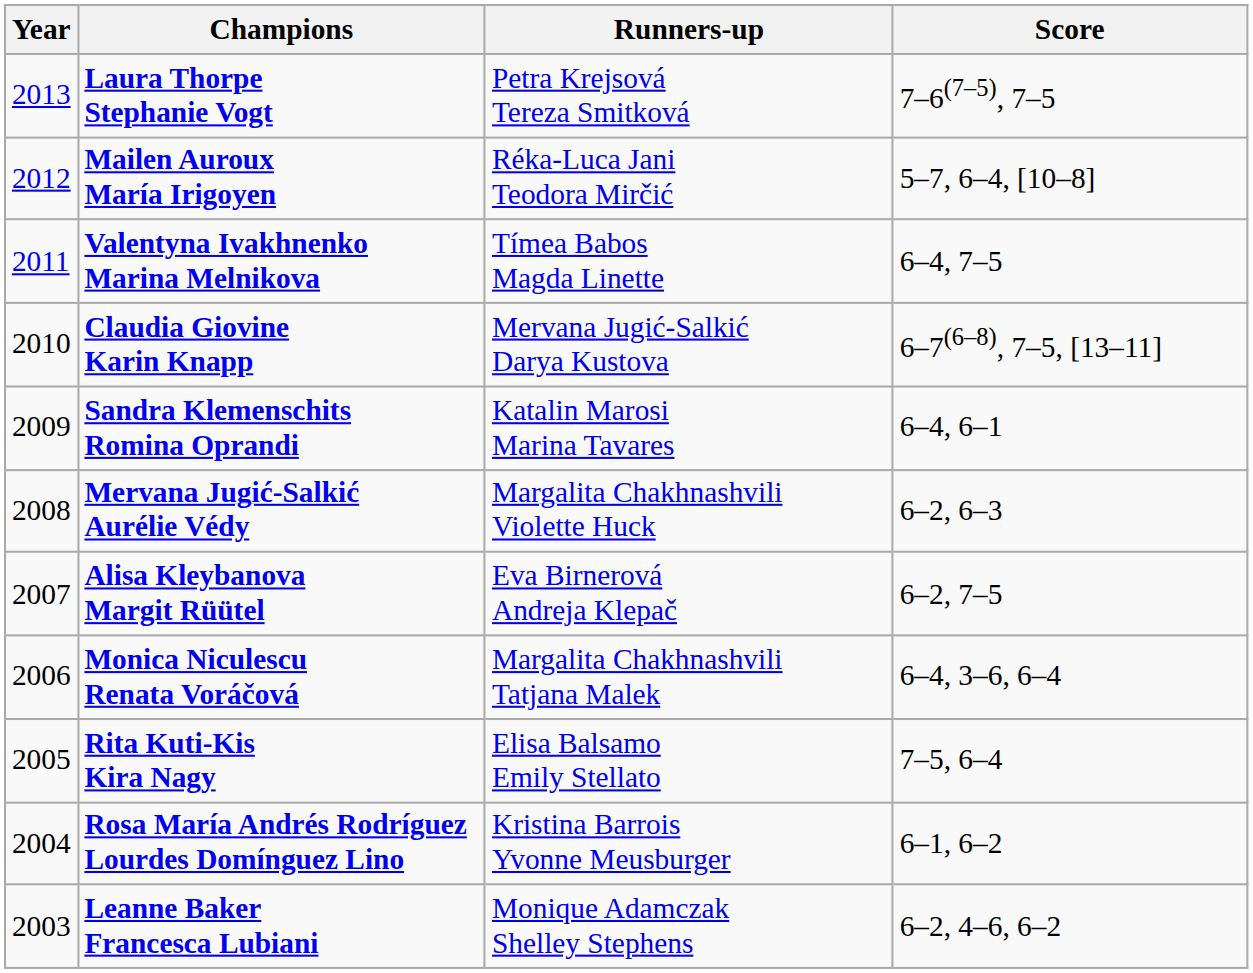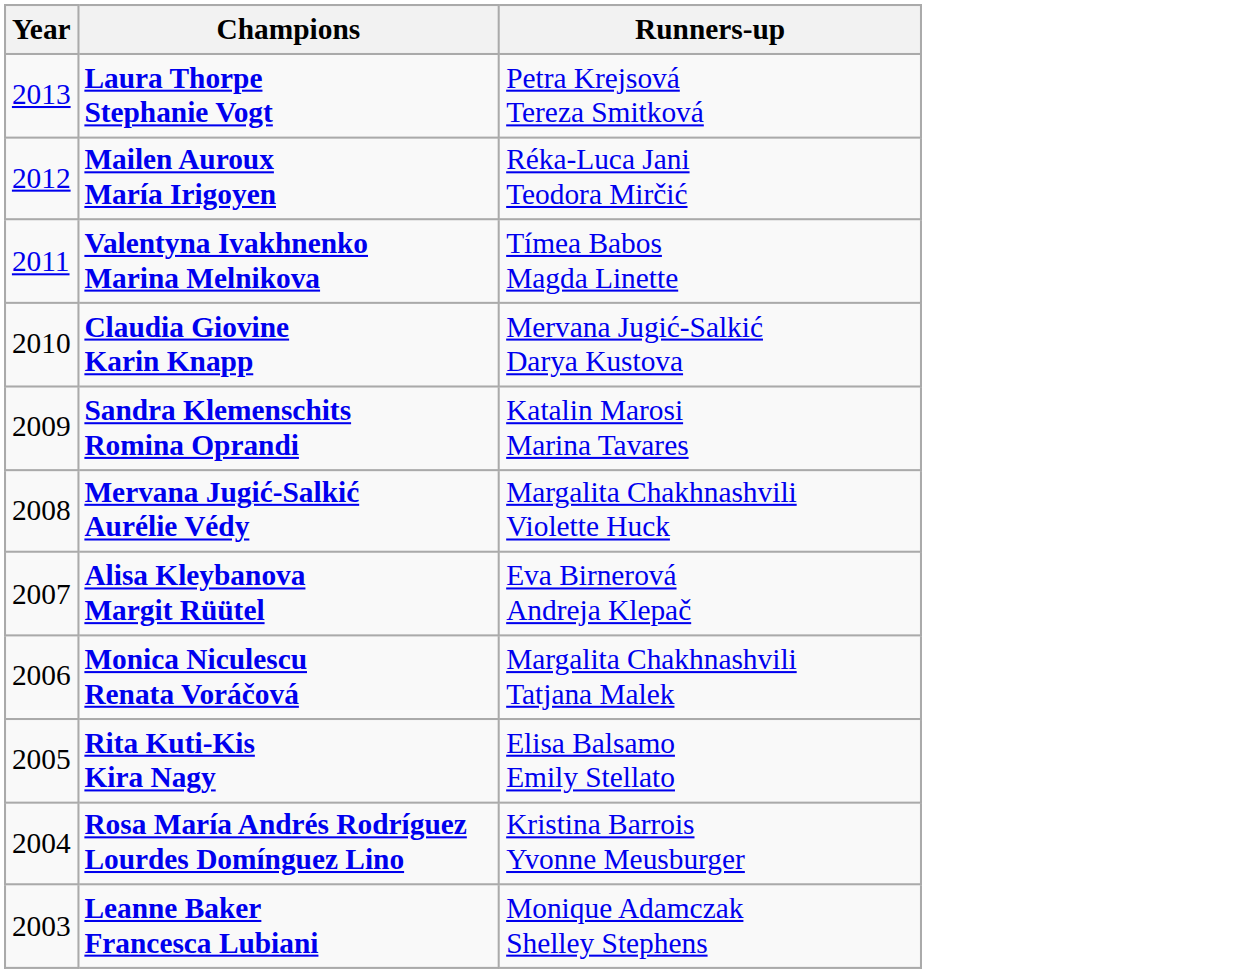- column: Score | 7–6(7–5), 7–5 | 5–7, 6–4, [10–8] | 6–4, 7–5 | 6–7(6–8), 7–5, [13–11] | 6–4, 6–1 | 6–2, 6–3 | 6–2, 7–5 | 6–4, 3–6, 6–4 | 7–5, 6–4 | 6–1, 6–2 | 6–2, 4–6, 6–2
